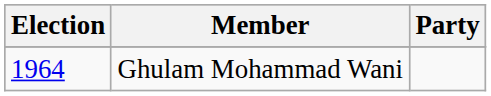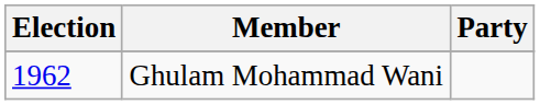Ghulam Mohammad Wani | Election: 1964 -> 1962
